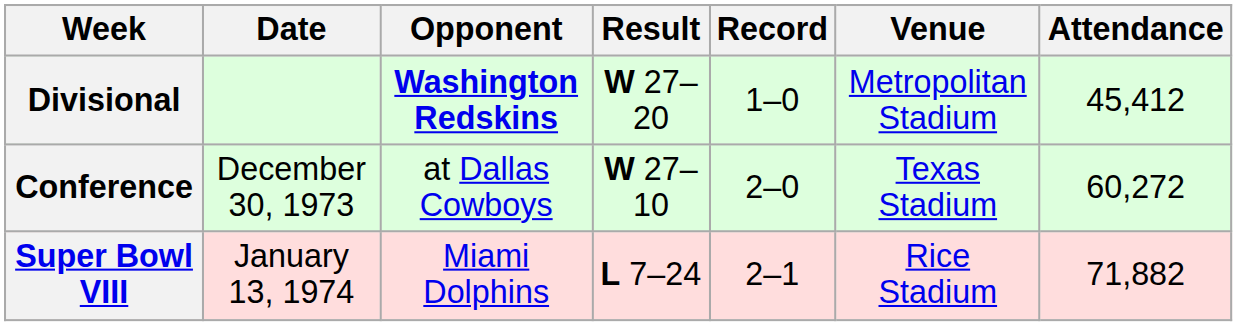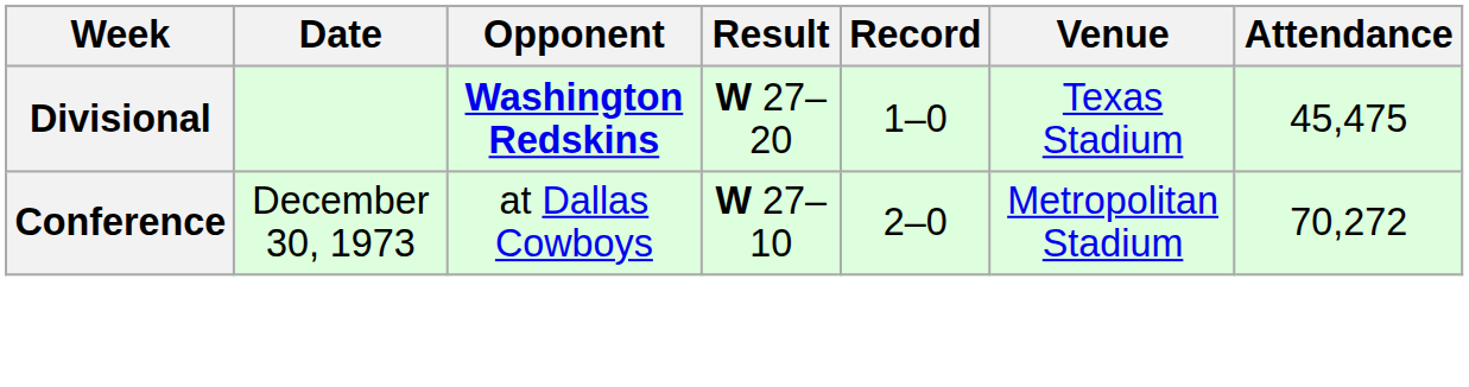Divisional | Venue: Metropolitan Stadium -> Texas Stadium
Divisional | Attendance: 45,412 -> 45,475
Conference | Venue: Texas Stadium -> Metropolitan Stadium
Conference | Attendance: 60,272 -> 70,272
- row: Super Bowl VIII | January 13, 1974 | Miami Dolphins | L 7–24 | 2–1 | Rice Stadium | 71,882
